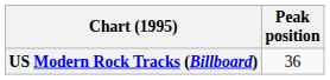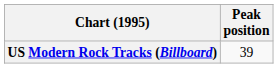US Modern Rock Tracks (Billboard) | Peak position: 36 -> 39
